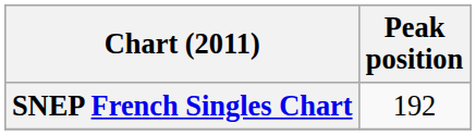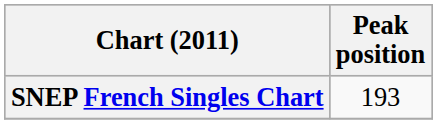SNEP French Singles Chart | Peak position: 192 -> 193
